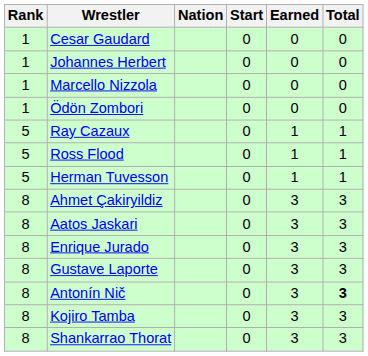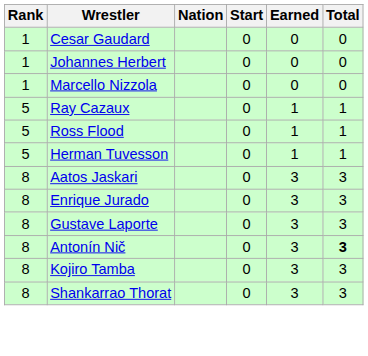- row: 1 | Ödön Zombori | 0 | 0 | 0
- row: 8 | Ahmet Çakiryildiz | 0 | 3 | 3
